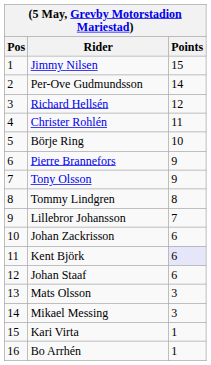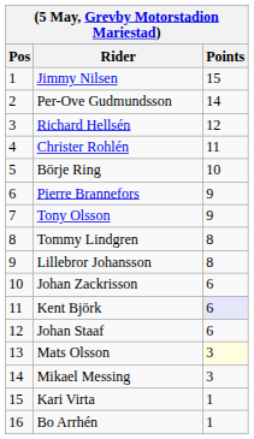Lillebror Johansson | Points: 7 -> 8
Mats Olsson | Points: no background -> lightyellow background
